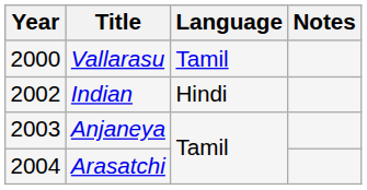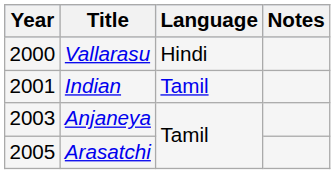Vallarasu | Language: Tamil -> Hindi
Indian | Year: 2002 -> 2001
Indian | Language: Hindi -> Tamil
Arasatchi | Year: 2004 -> 2005
